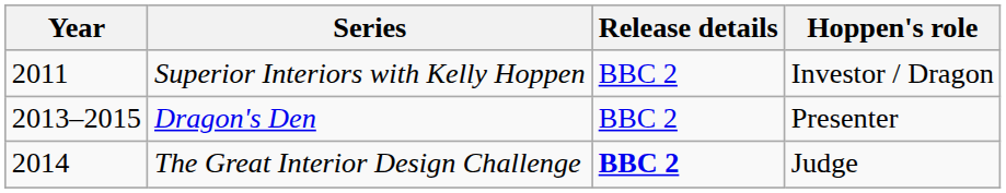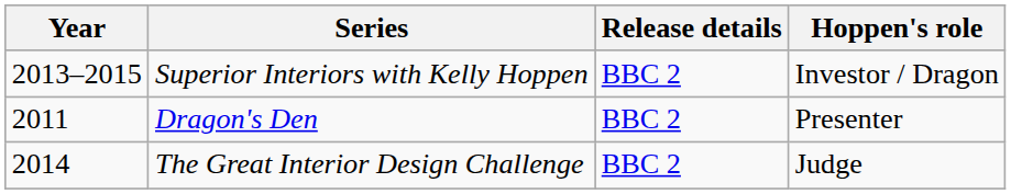Superior Interiors with Kelly Hoppen | Year: 2011 -> 2013–2015
Dragon's Den | Year: 2013–2015 -> 2011
The Great Interior Design Challenge | Release details: bold -> normal
